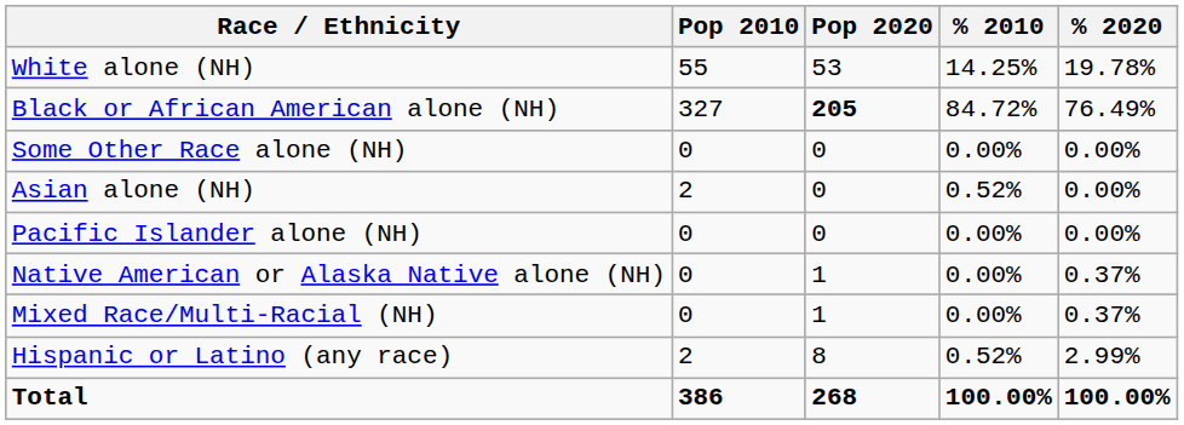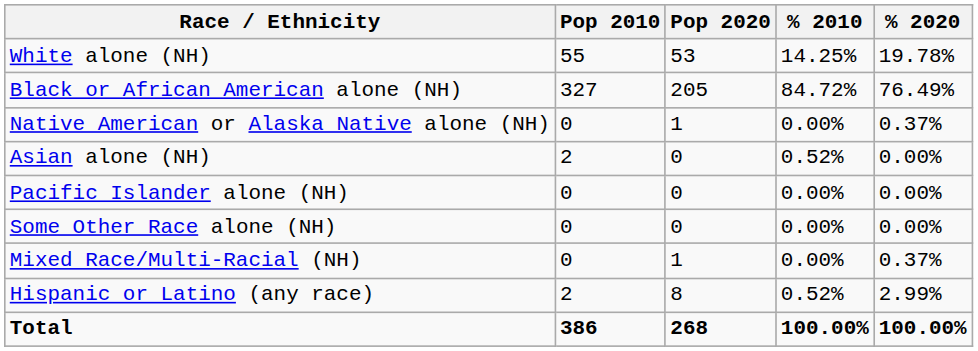Black or African American alone (NH) | Pop 2020: bold -> normal
rows swapped: Native American or Alaska Native alone (NH) <-> Some Other Race alone (NH)
